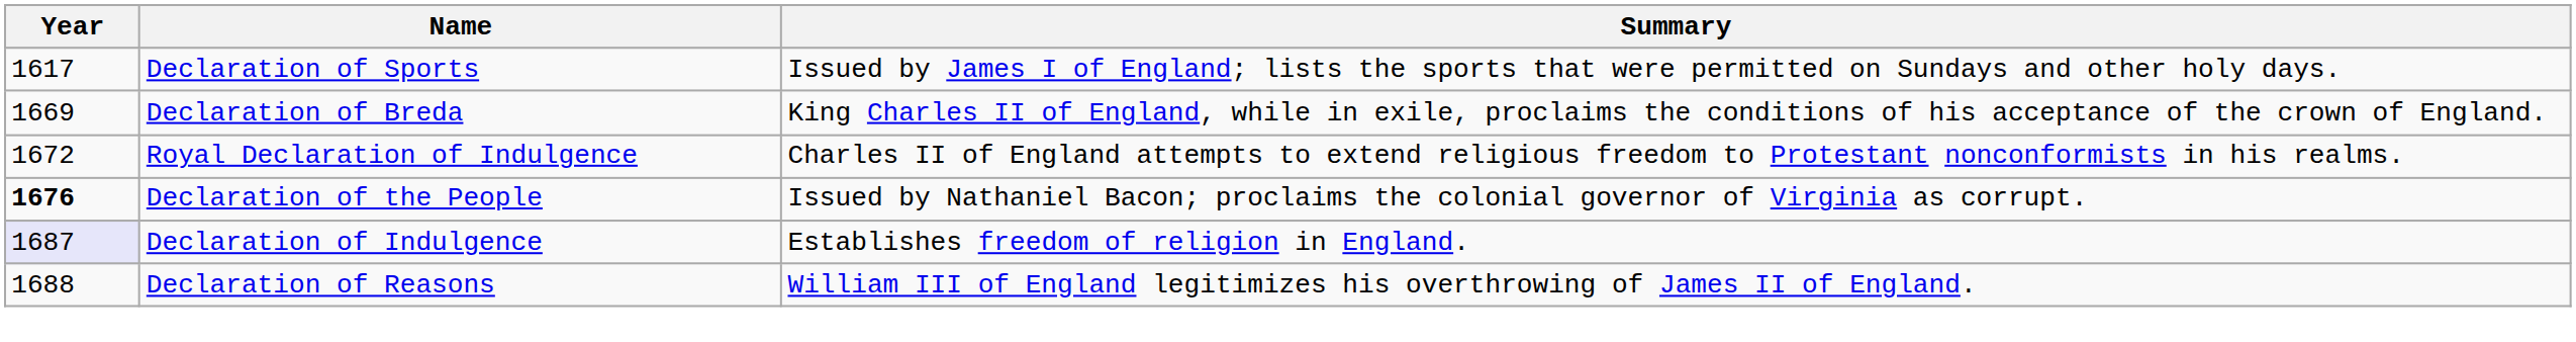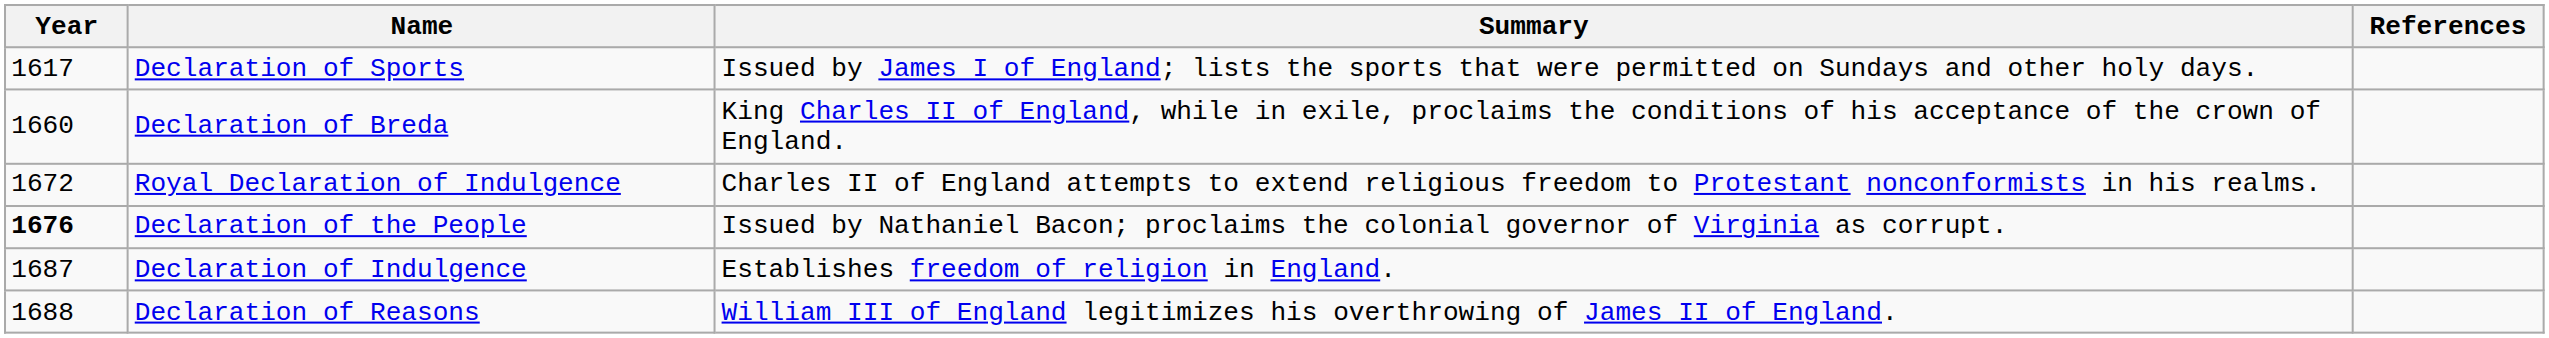+ column: References
Declaration of Breda | Year: 1669 -> 1660
Declaration of Indulgence | Year: lavender background -> no background
